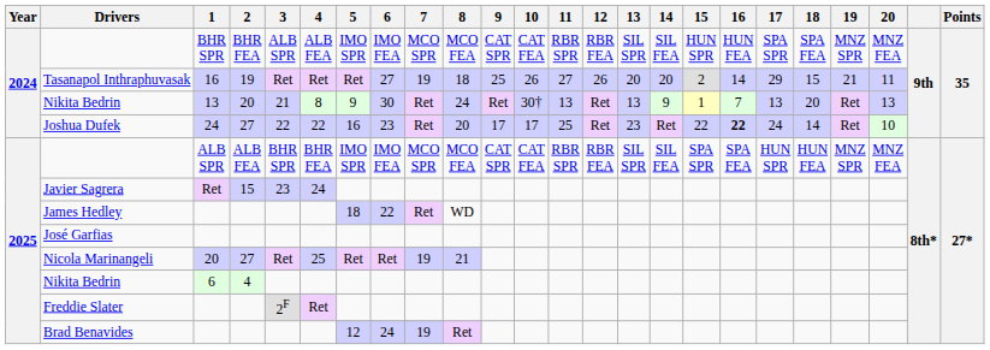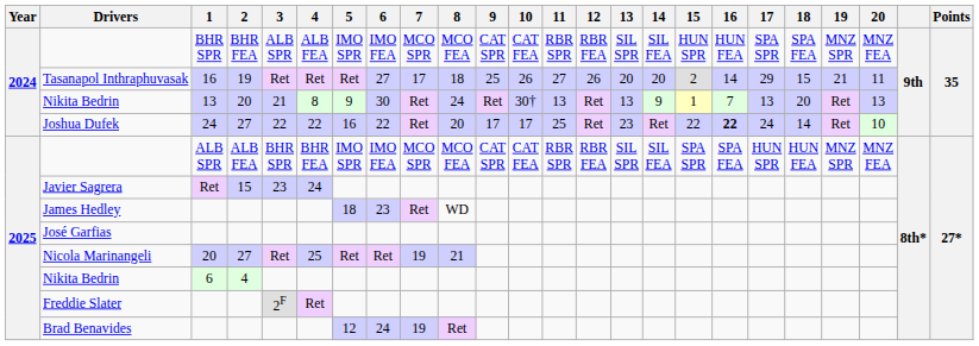Tasanapol Inthraphuvasak | 7: 19 -> 17
Joshua Dufek | 6: 23 -> 22
James Hedley | 6: 22 -> 23
